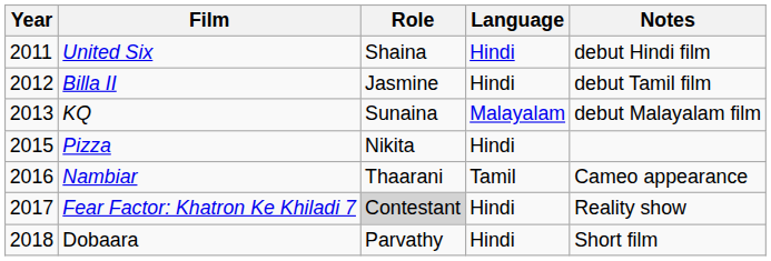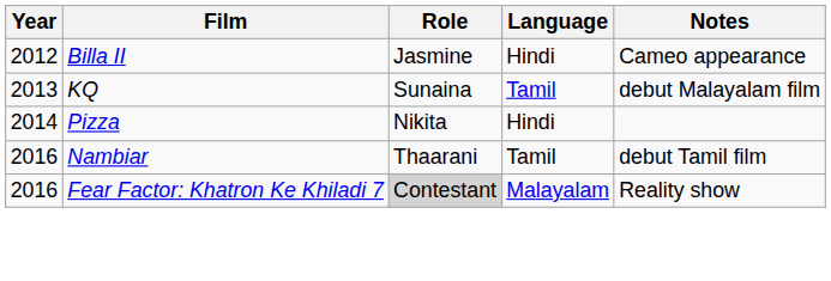- row: 2011 | United Six | Shaina | Hindi | debut Hindi film
Billa II | Notes: debut Tamil film -> Cameo appearance
KQ | Language: Malayalam -> Tamil
Pizza | Year: 2015 -> 2014
Nambiar | Notes: Cameo appearance -> debut Tamil film
Fear Factor: Khatron Ke Khiladi 7 | Year: 2017 -> 2016
Fear Factor: Khatron Ke Khiladi 7 | Language: Hindi -> Malayalam
- row: 2018 | Dobaara | Parvathy | Hindi | Short film
